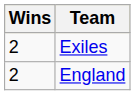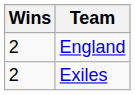rows swapped: Exiles <-> England
